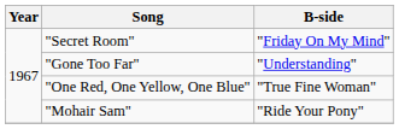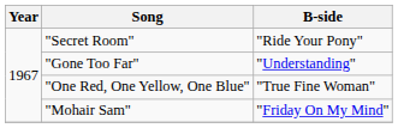"Secret Room" | B-side: "Friday On My Mind" -> "Ride Your Pony"
"Mohair Sam" | B-side: "Ride Your Pony" -> "Friday On My Mind"
